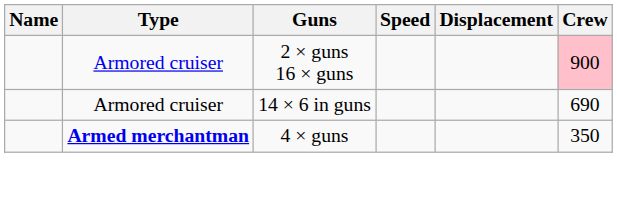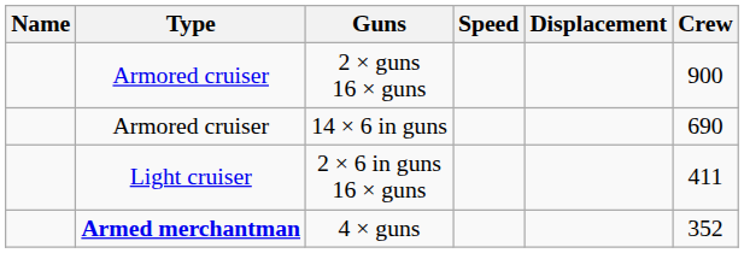2 × guns 16 × guns | Crew: pink background -> no background
+ row: Light cruiser | 2 × 6 in guns 16 × guns | 411
4 × guns | Crew: 350 -> 352
